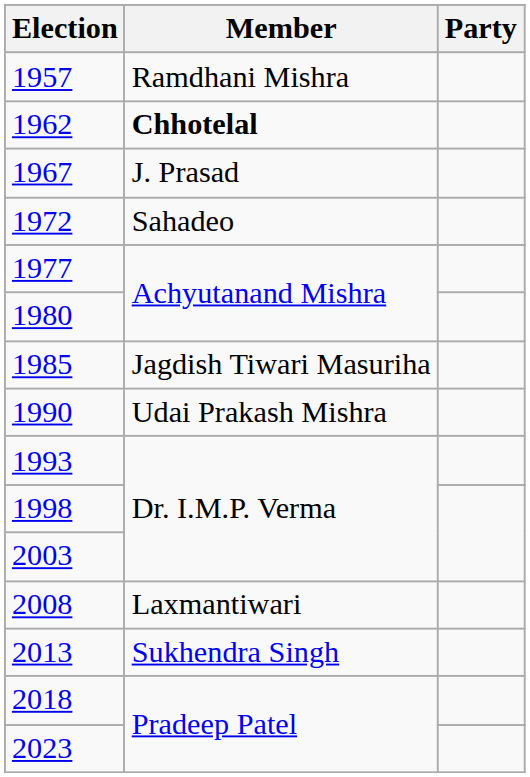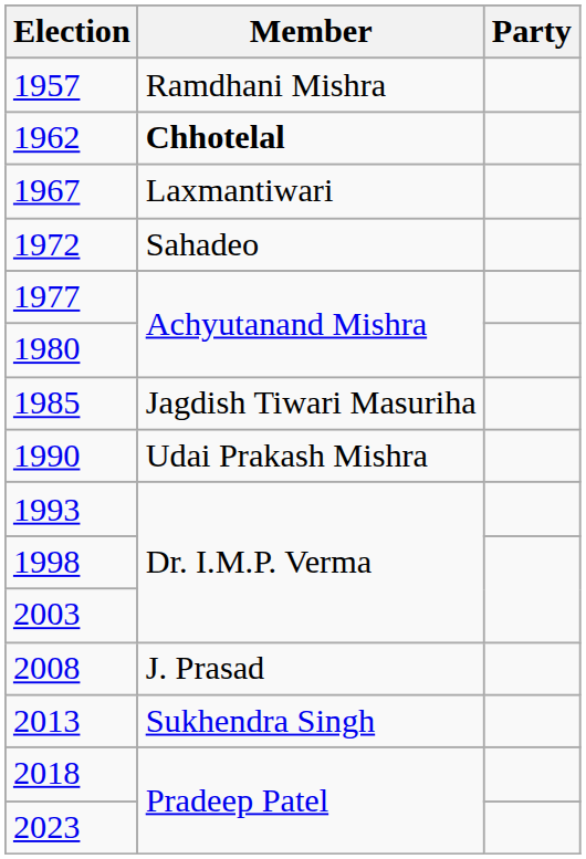1967 | Member: J. Prasad -> Laxmantiwari
2008 | Member: Laxmantiwari -> J. Prasad
